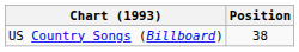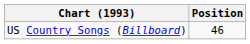US Country Songs (Billboard) | Position: 38 -> 46
